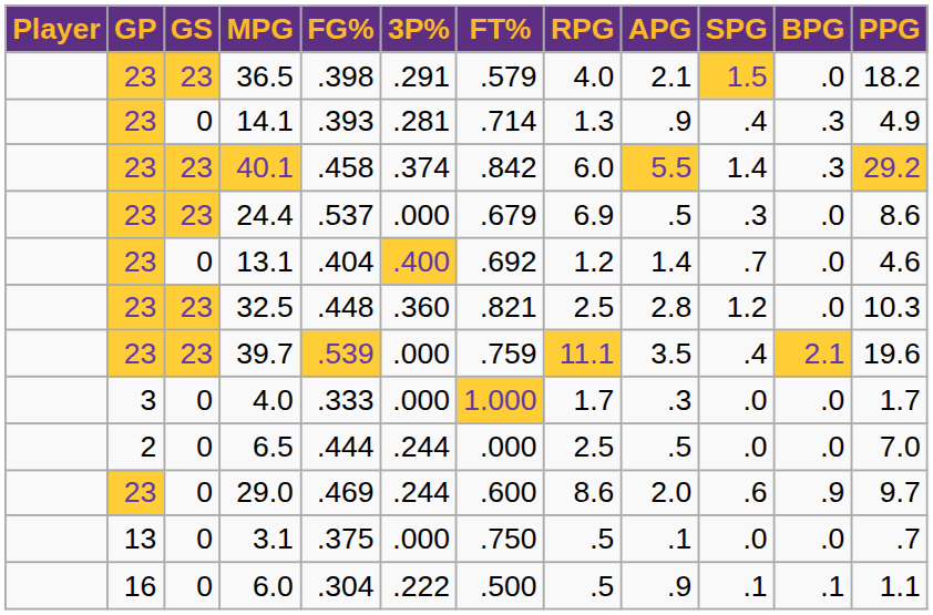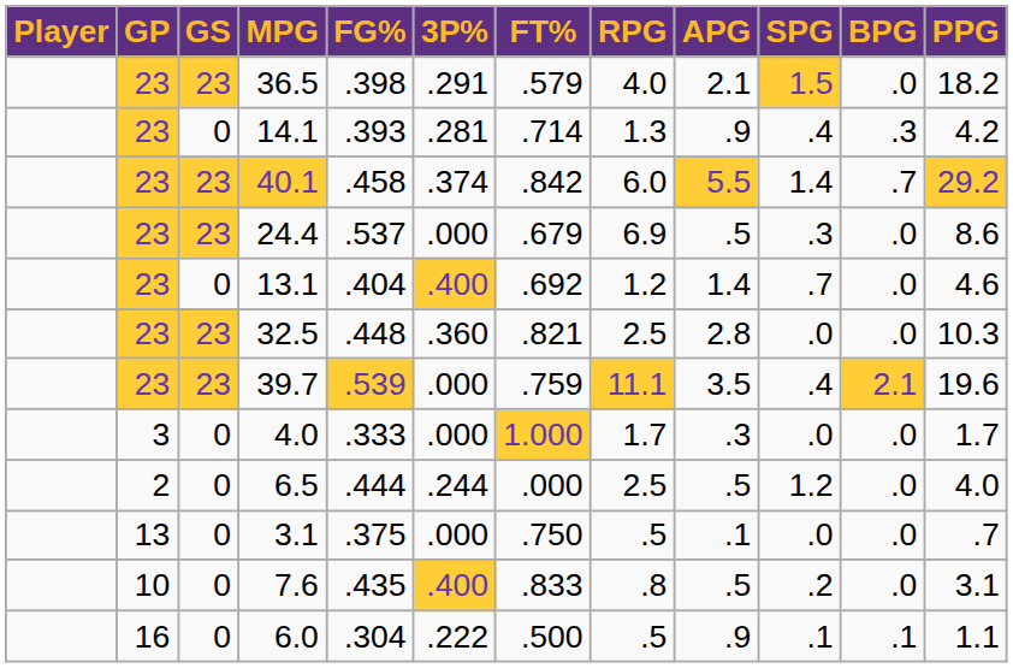14.1 | PPG: 4.9 -> 4.2
40.1 | BPG: .3 -> .7
32.5 | SPG: 1.2 -> .0
6.5 | SPG: .0 -> 1.2
6.5 | PPG: 7.0 -> 4.0
- row: 23 | 0 | 29.0 | .469 | .244 | .600 | 8.6 | 2.0 | .6 | .9 | 9.7
+ row: 10 | 0 | 7.6 | .435 | .400 | .833 | .8 | .5 | .2 | .0 | 3.1
